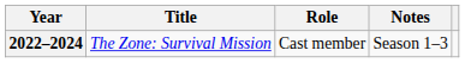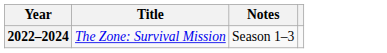- column: Role | Cast member
